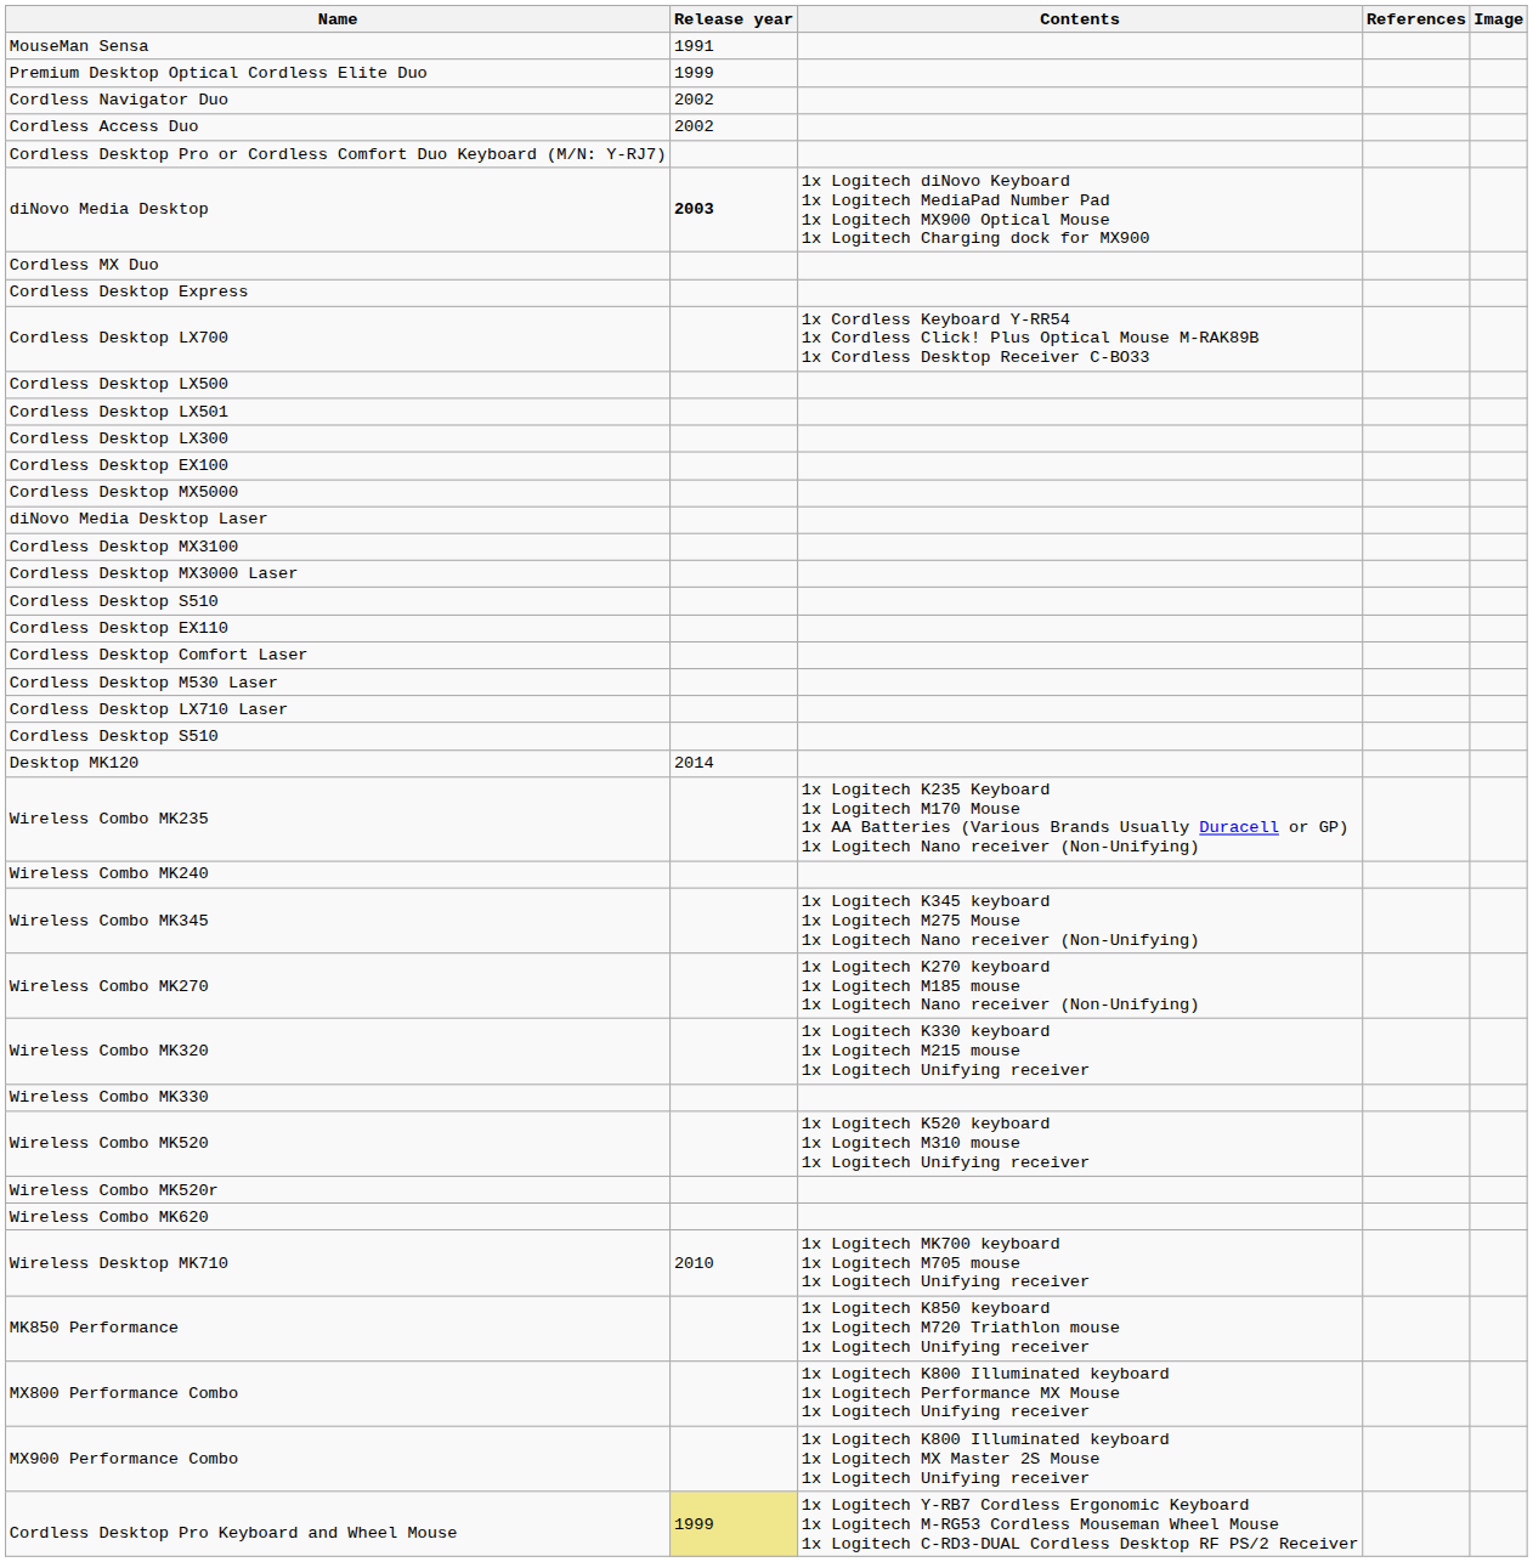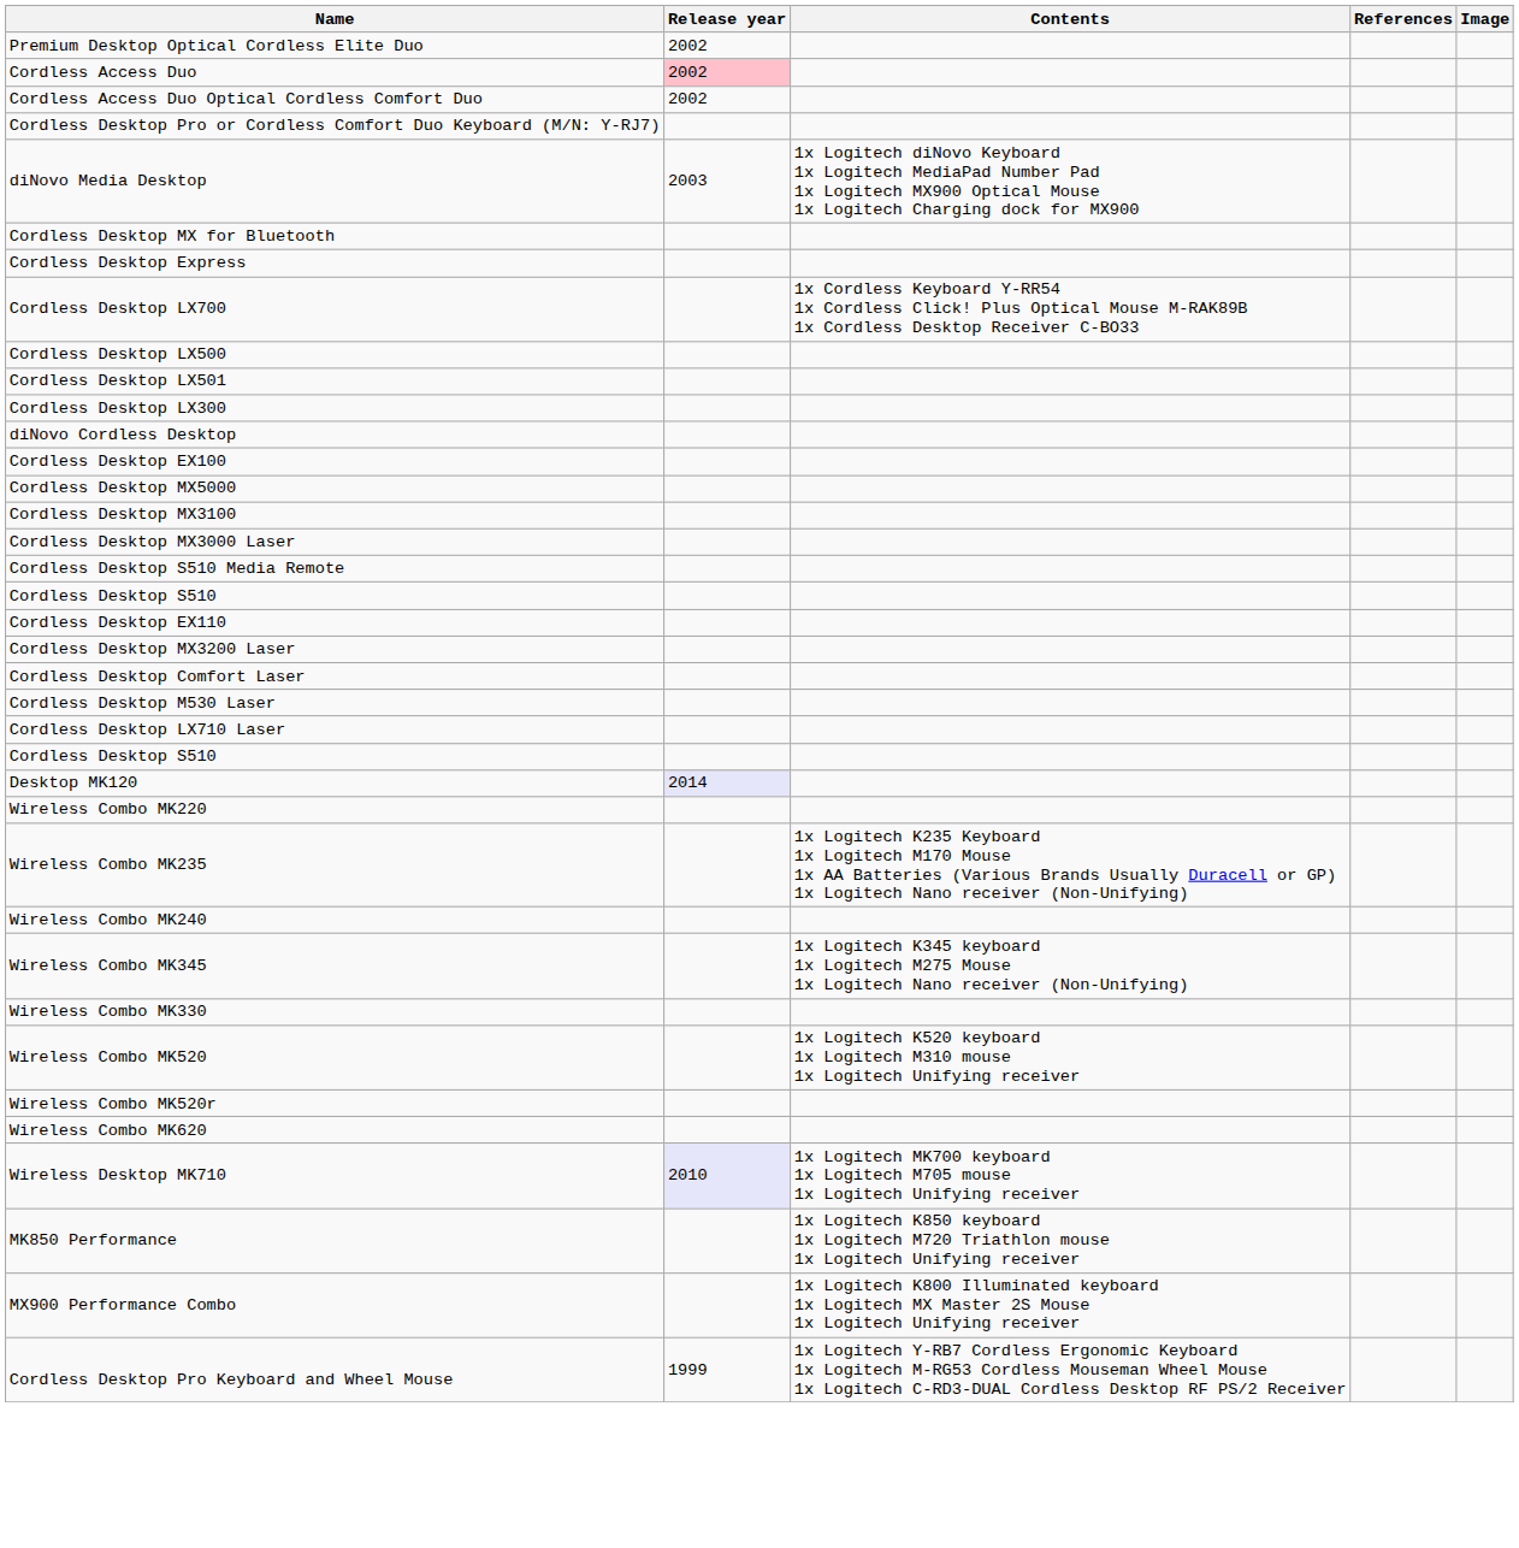- row: MouseMan Sensa | 1991
Premium Desktop Optical Cordless Elite Duo | Release year: 1999 -> 2002
- row: Cordless Navigator Duo | 2002
Cordless Access Duo | Release year: no background -> pink background
+ row: Cordless Access Duo Optical Cordless Comfort Duo | 2002
diNovo Media Desktop | Release year: bold -> normal
+ row: Cordless Desktop MX for Bluetooth
- row: Cordless MX Duo
+ row: diNovo Cordless Desktop
- row: diNovo Media Desktop Laser
+ row: Cordless Desktop S510 Media Remote
+ row: Cordless Desktop MX3200 Laser
Desktop MK120 | Release year: no background -> lavender background
+ row: Wireless Combo MK220
- row: Wireless Combo MK270 | 1x Logitech K270 keyboard 1x Logitech M185 mouse 1x Logitech Nano receiver (Non-Unifying)
- row: Wireless Combo MK320 | 1x Logitech K330 keyboard 1x Logitech M215 mouse 1x Logitech Unifying receiver
Wireless Desktop MK710 | Release year: no background -> lavender background
- row: MX800 Performance Combo | 1x Logitech K800 Illuminated keyboard 1x Logitech Performance MX Mouse 1x Logitech Unifying receiver
Cordless Desktop Pro Keyboard and Wheel Mouse | Release year: khaki background -> no background
